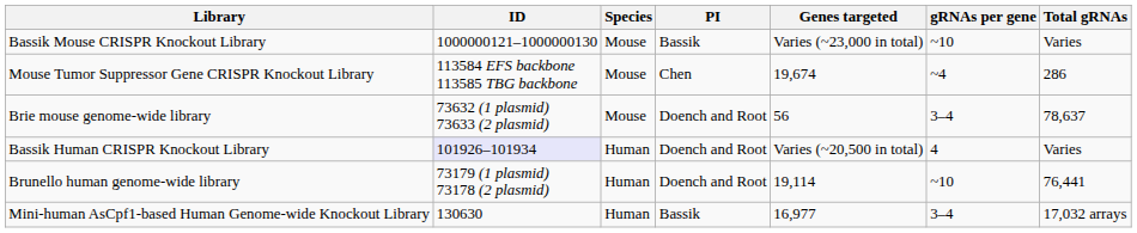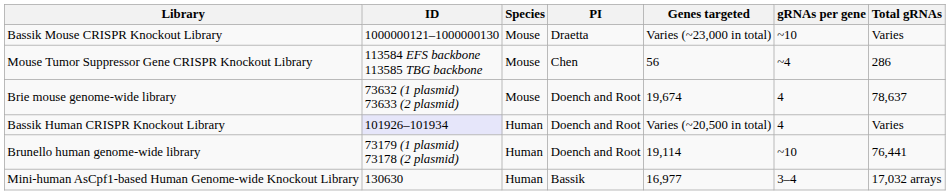Bassik Mouse CRISPR Knockout Library | PI: Bassik -> Draetta
Mouse Tumor Suppressor Gene CRISPR Knockout Library | Genes targeted: 19,674 -> 56
Brie mouse genome-wide library | Genes targeted: 56 -> 19,674
Brie mouse genome-wide library | gRNAs per gene: 3–4 -> 4
